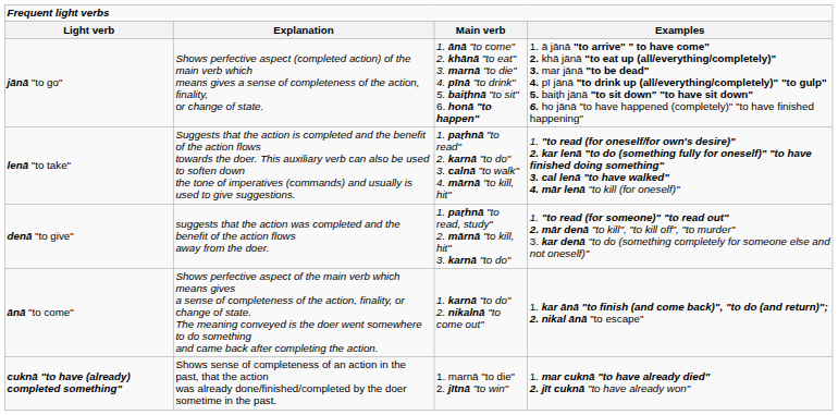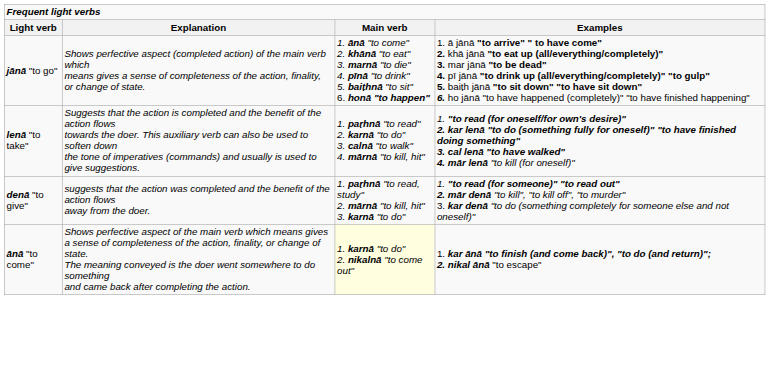ānā "to come" | Main verb: no background -> lightyellow background
- row: cuknā "to have (already) completed something" | Shows sense of completeness of an action in the past, that the action was already done/finished/completed by the doer sometime in the past. | 1. marnā "to die" 2. jītnā "to win" | 1. mar cuknā "to have already died" 2. jīt cuknā "to have already won"
